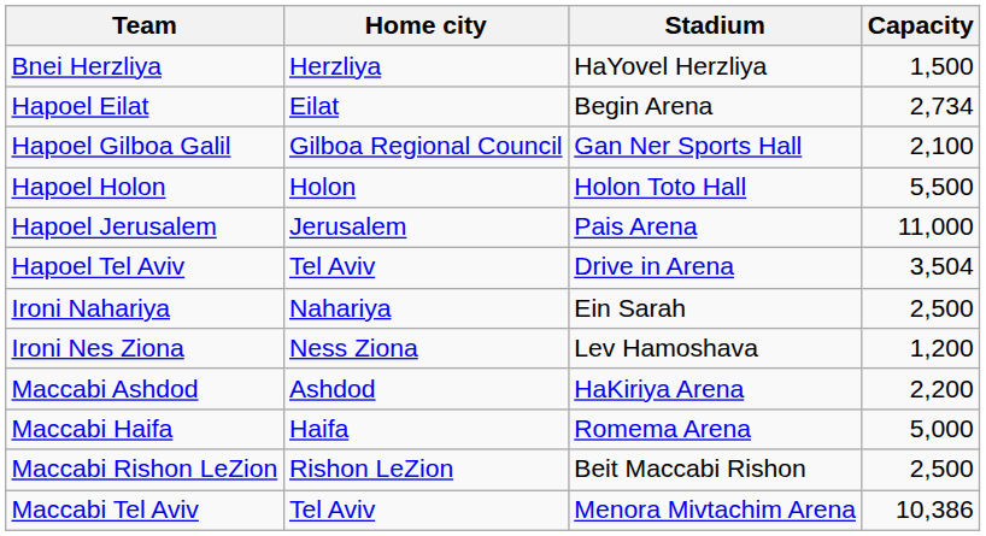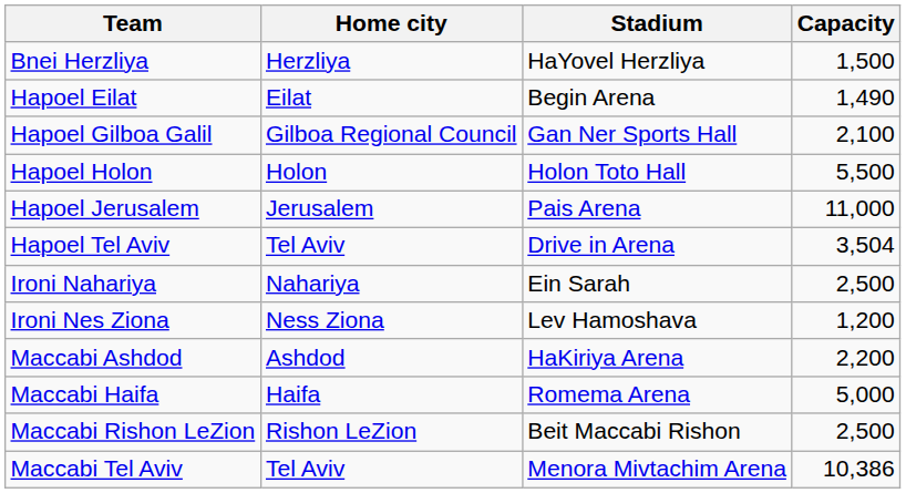Hapoel Eilat | Capacity: 2,734 -> 1,490
